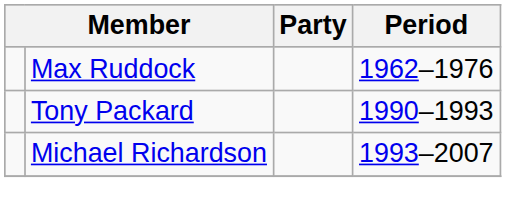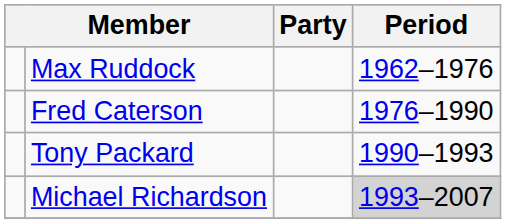+ row: Fred Caterson | 1976–1990
Michael Richardson | Period: no background -> lightgrey background
